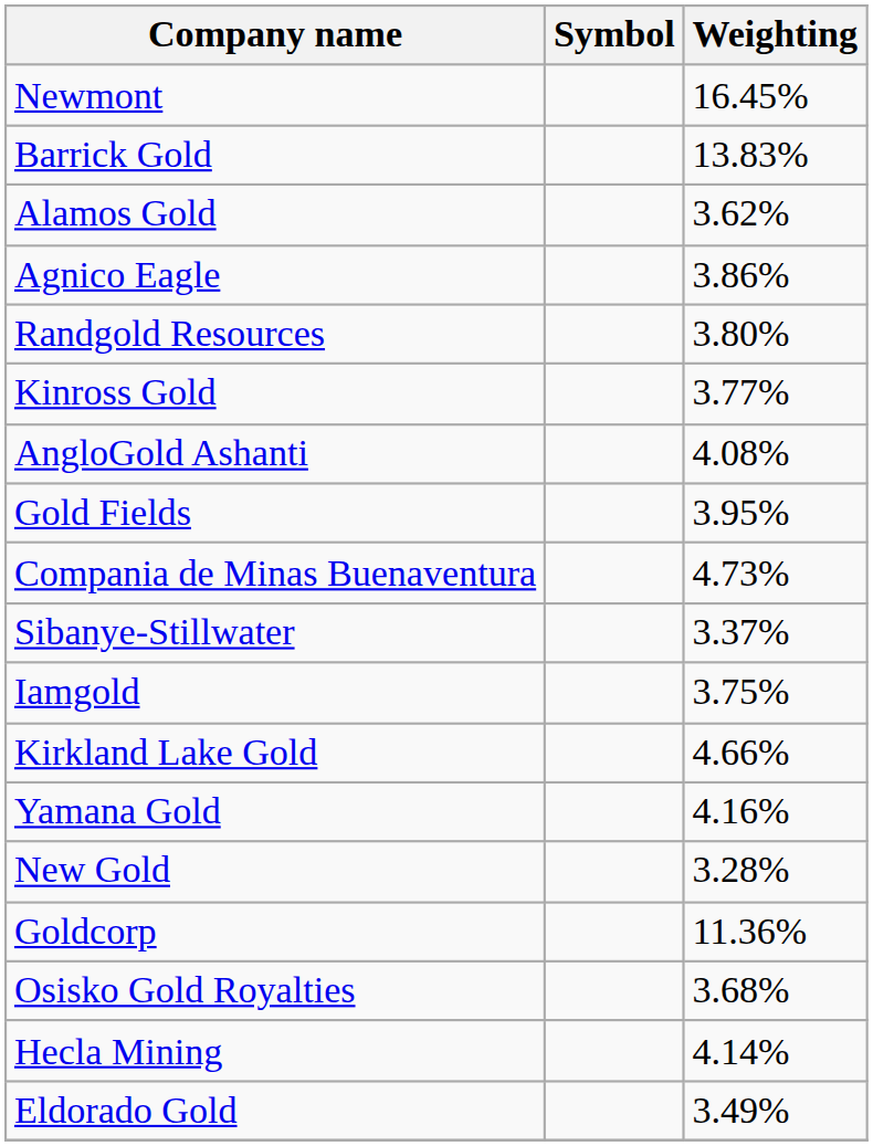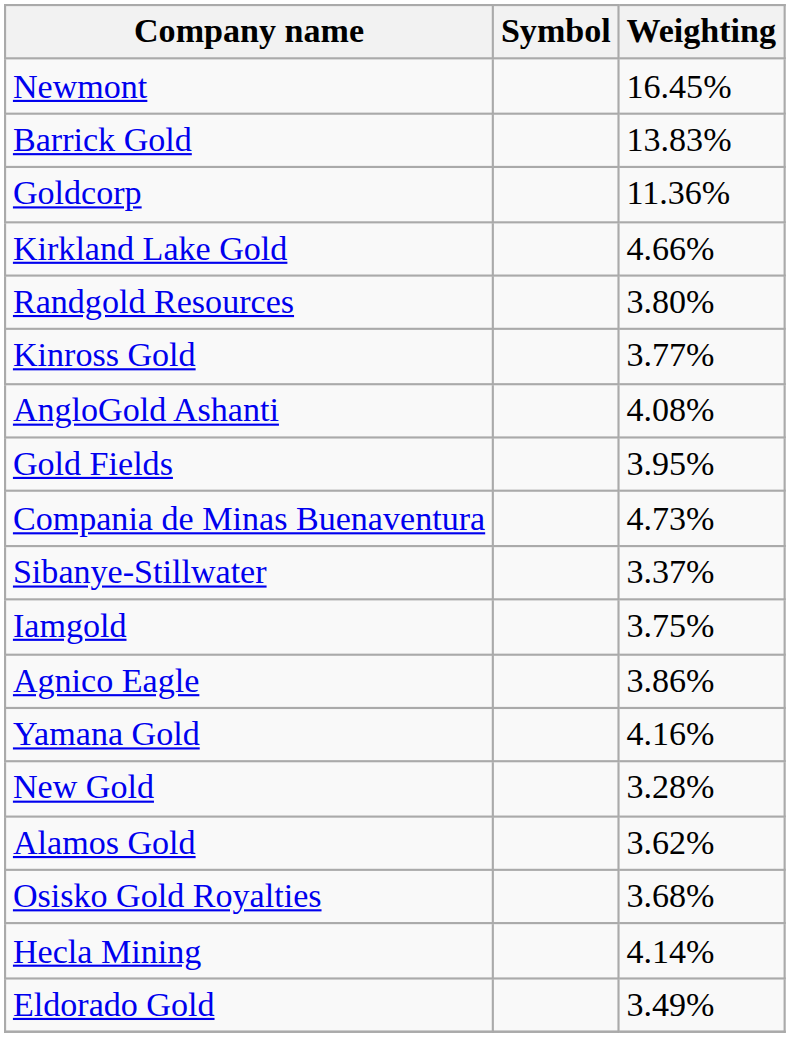rows swapped: Goldcorp <-> Alamos Gold
rows swapped: Agnico Eagle <-> Kirkland Lake Gold
